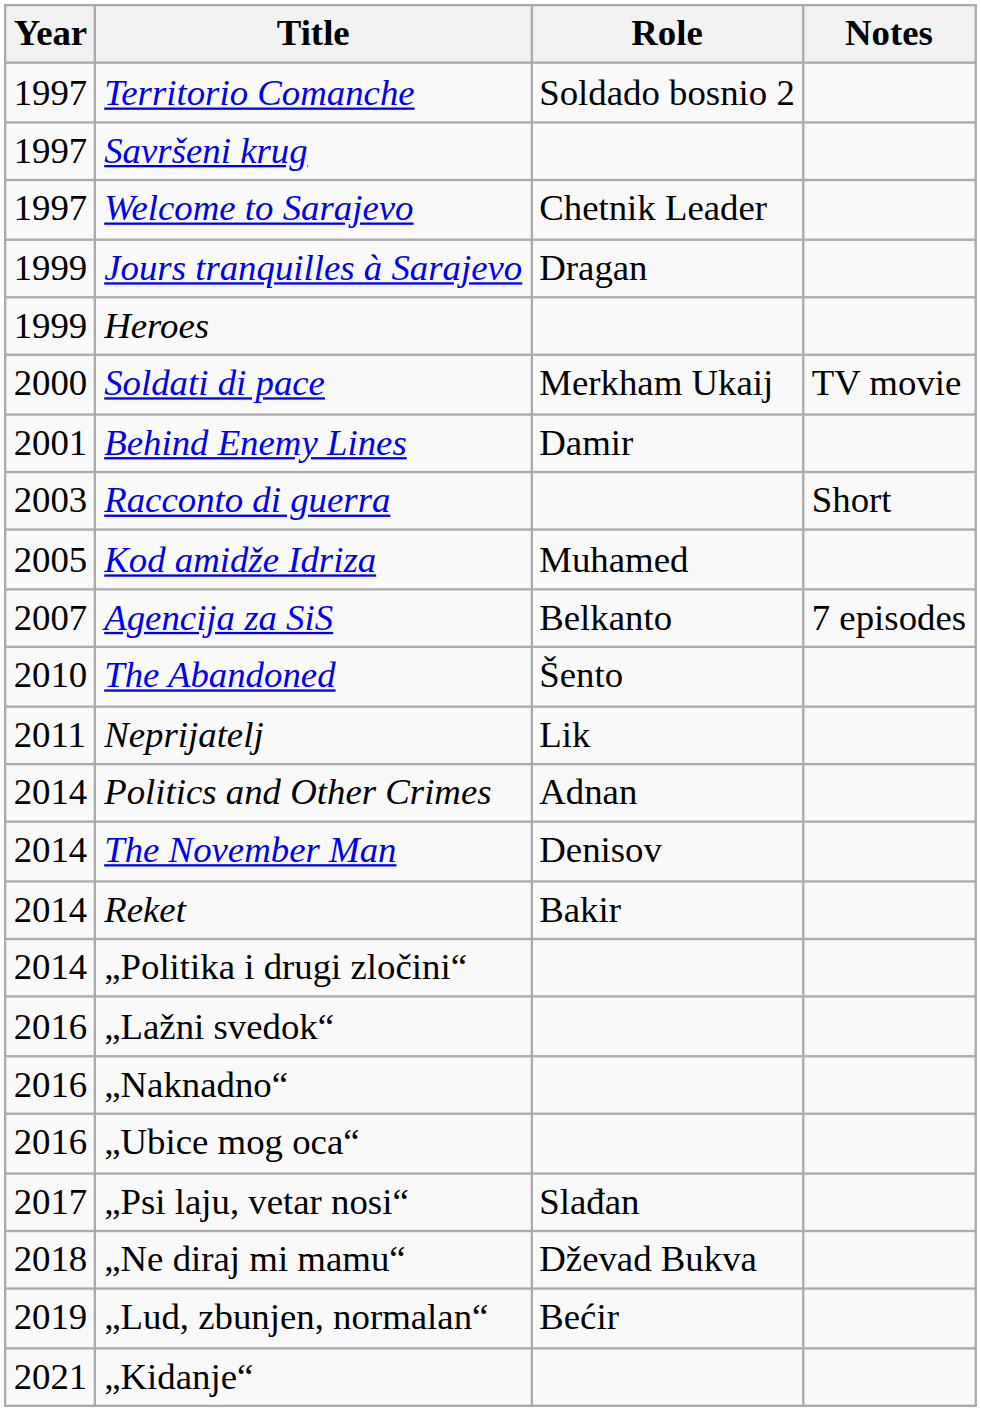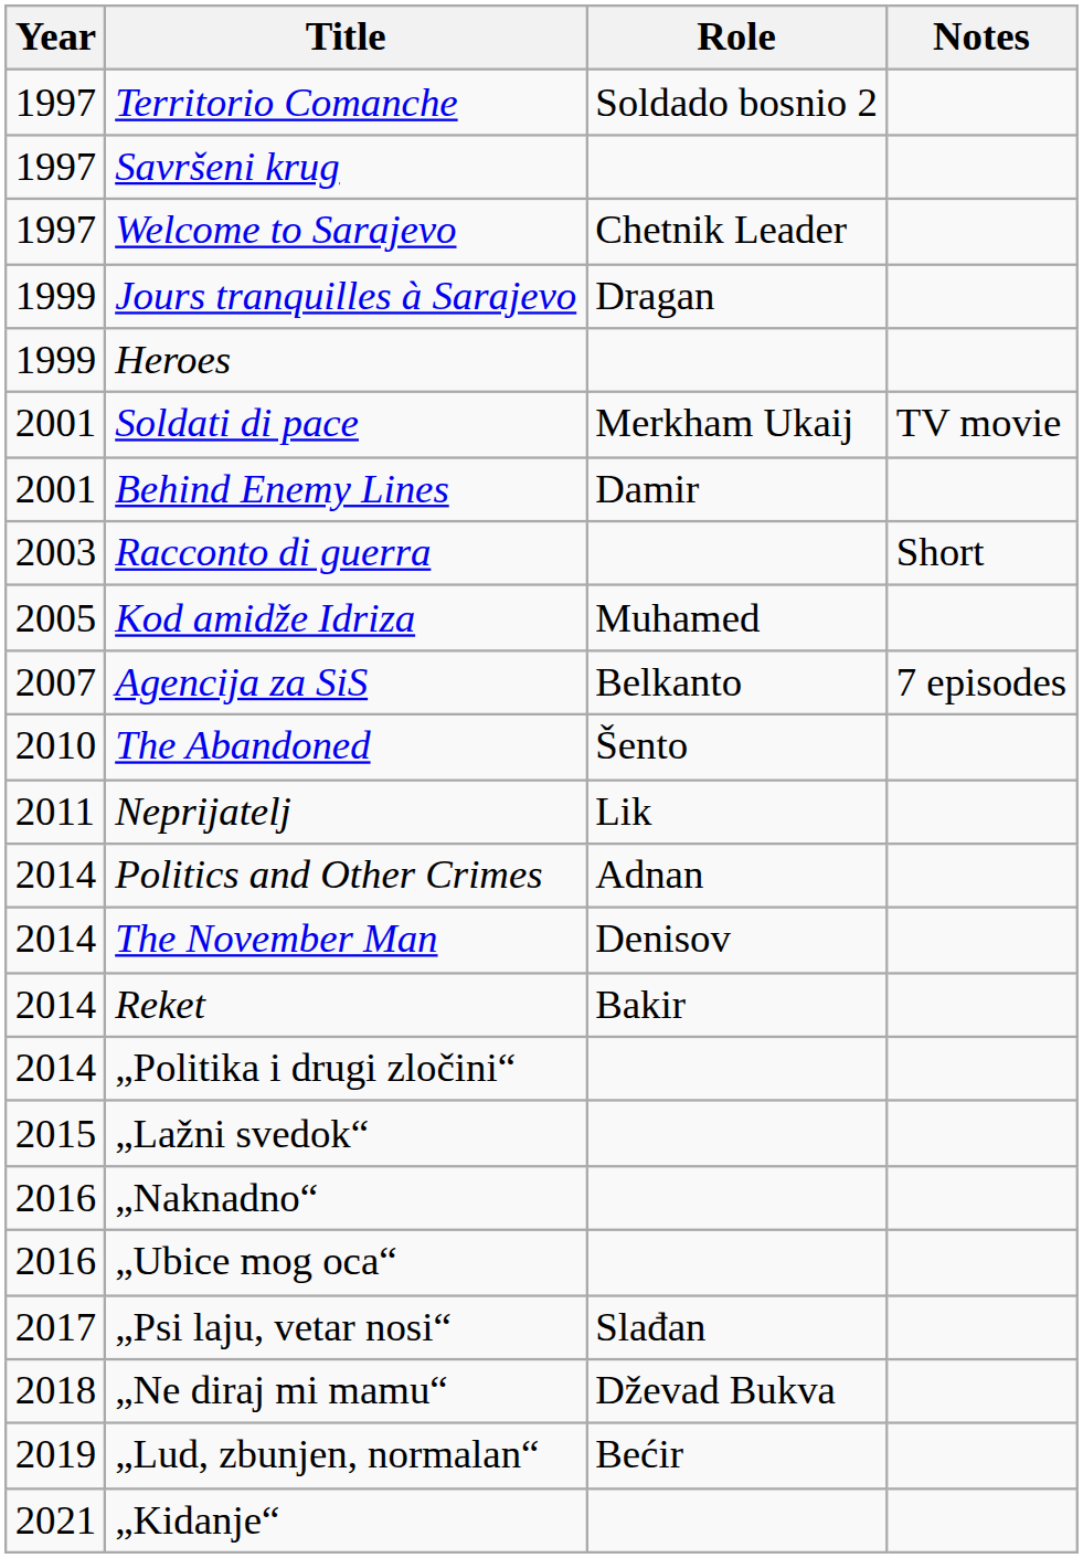Soldati di pace | Year: 2000 -> 2001
„Lažni svedok“ | Year: 2016 -> 2015
